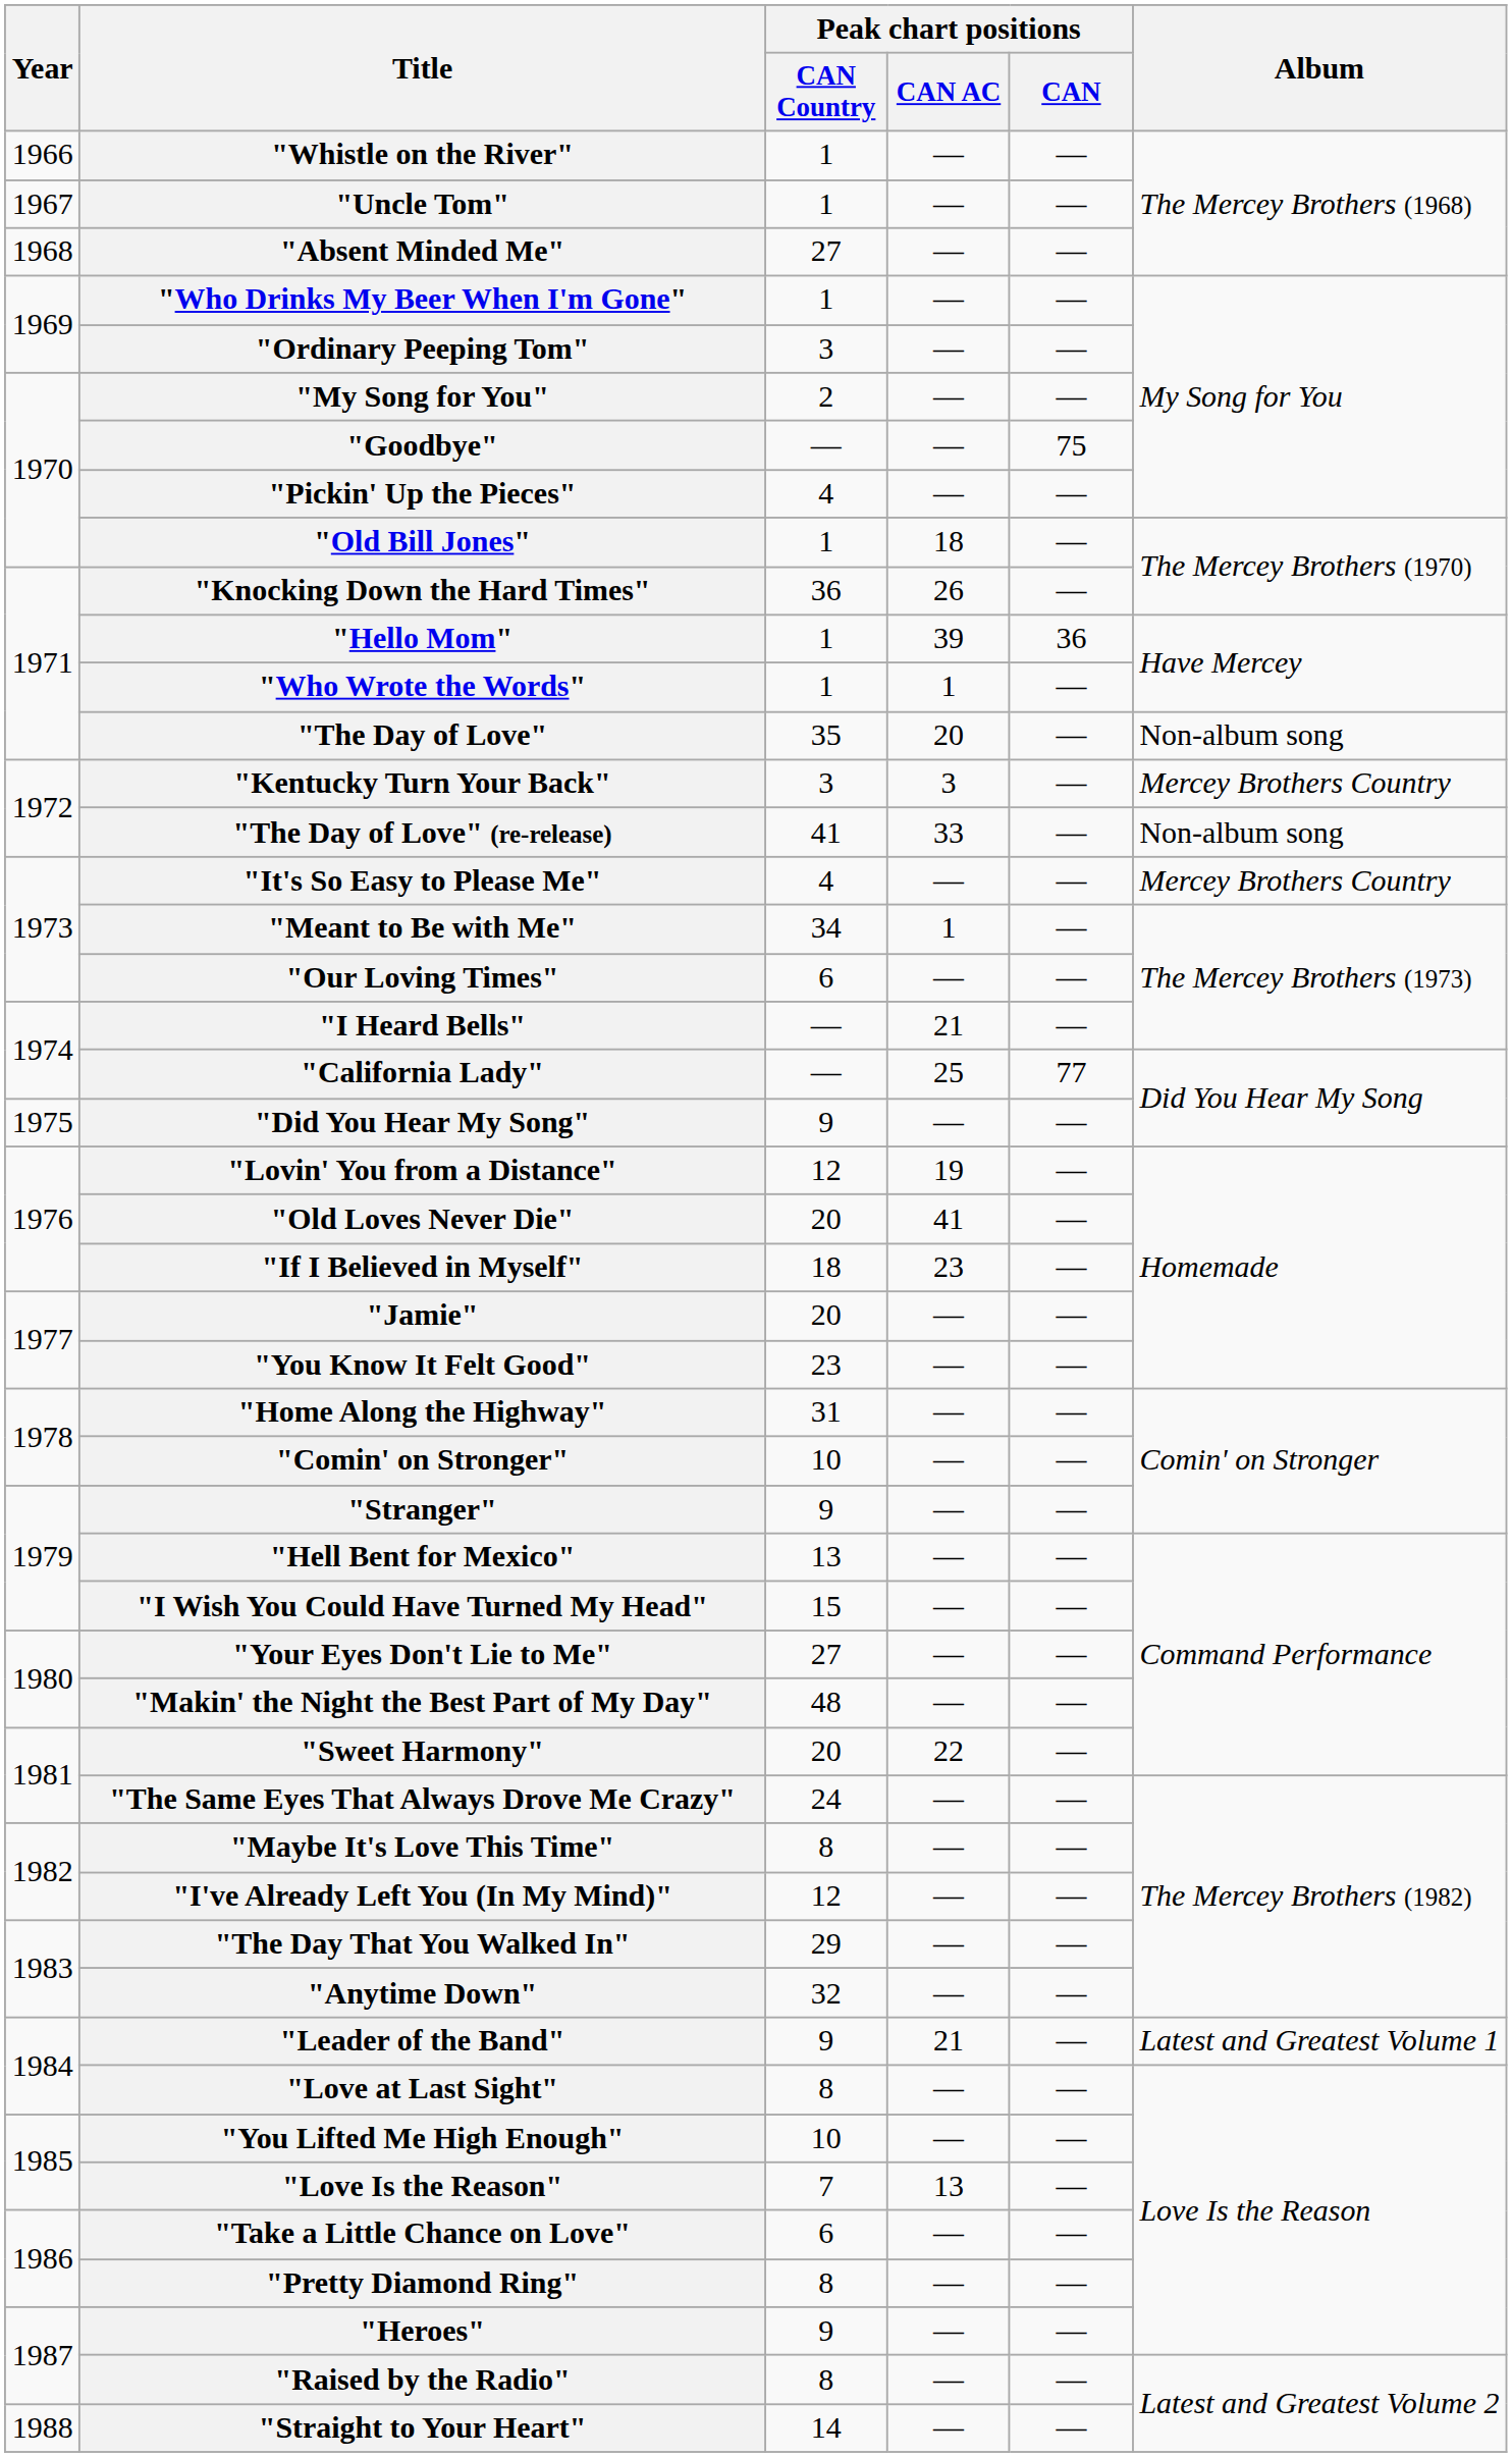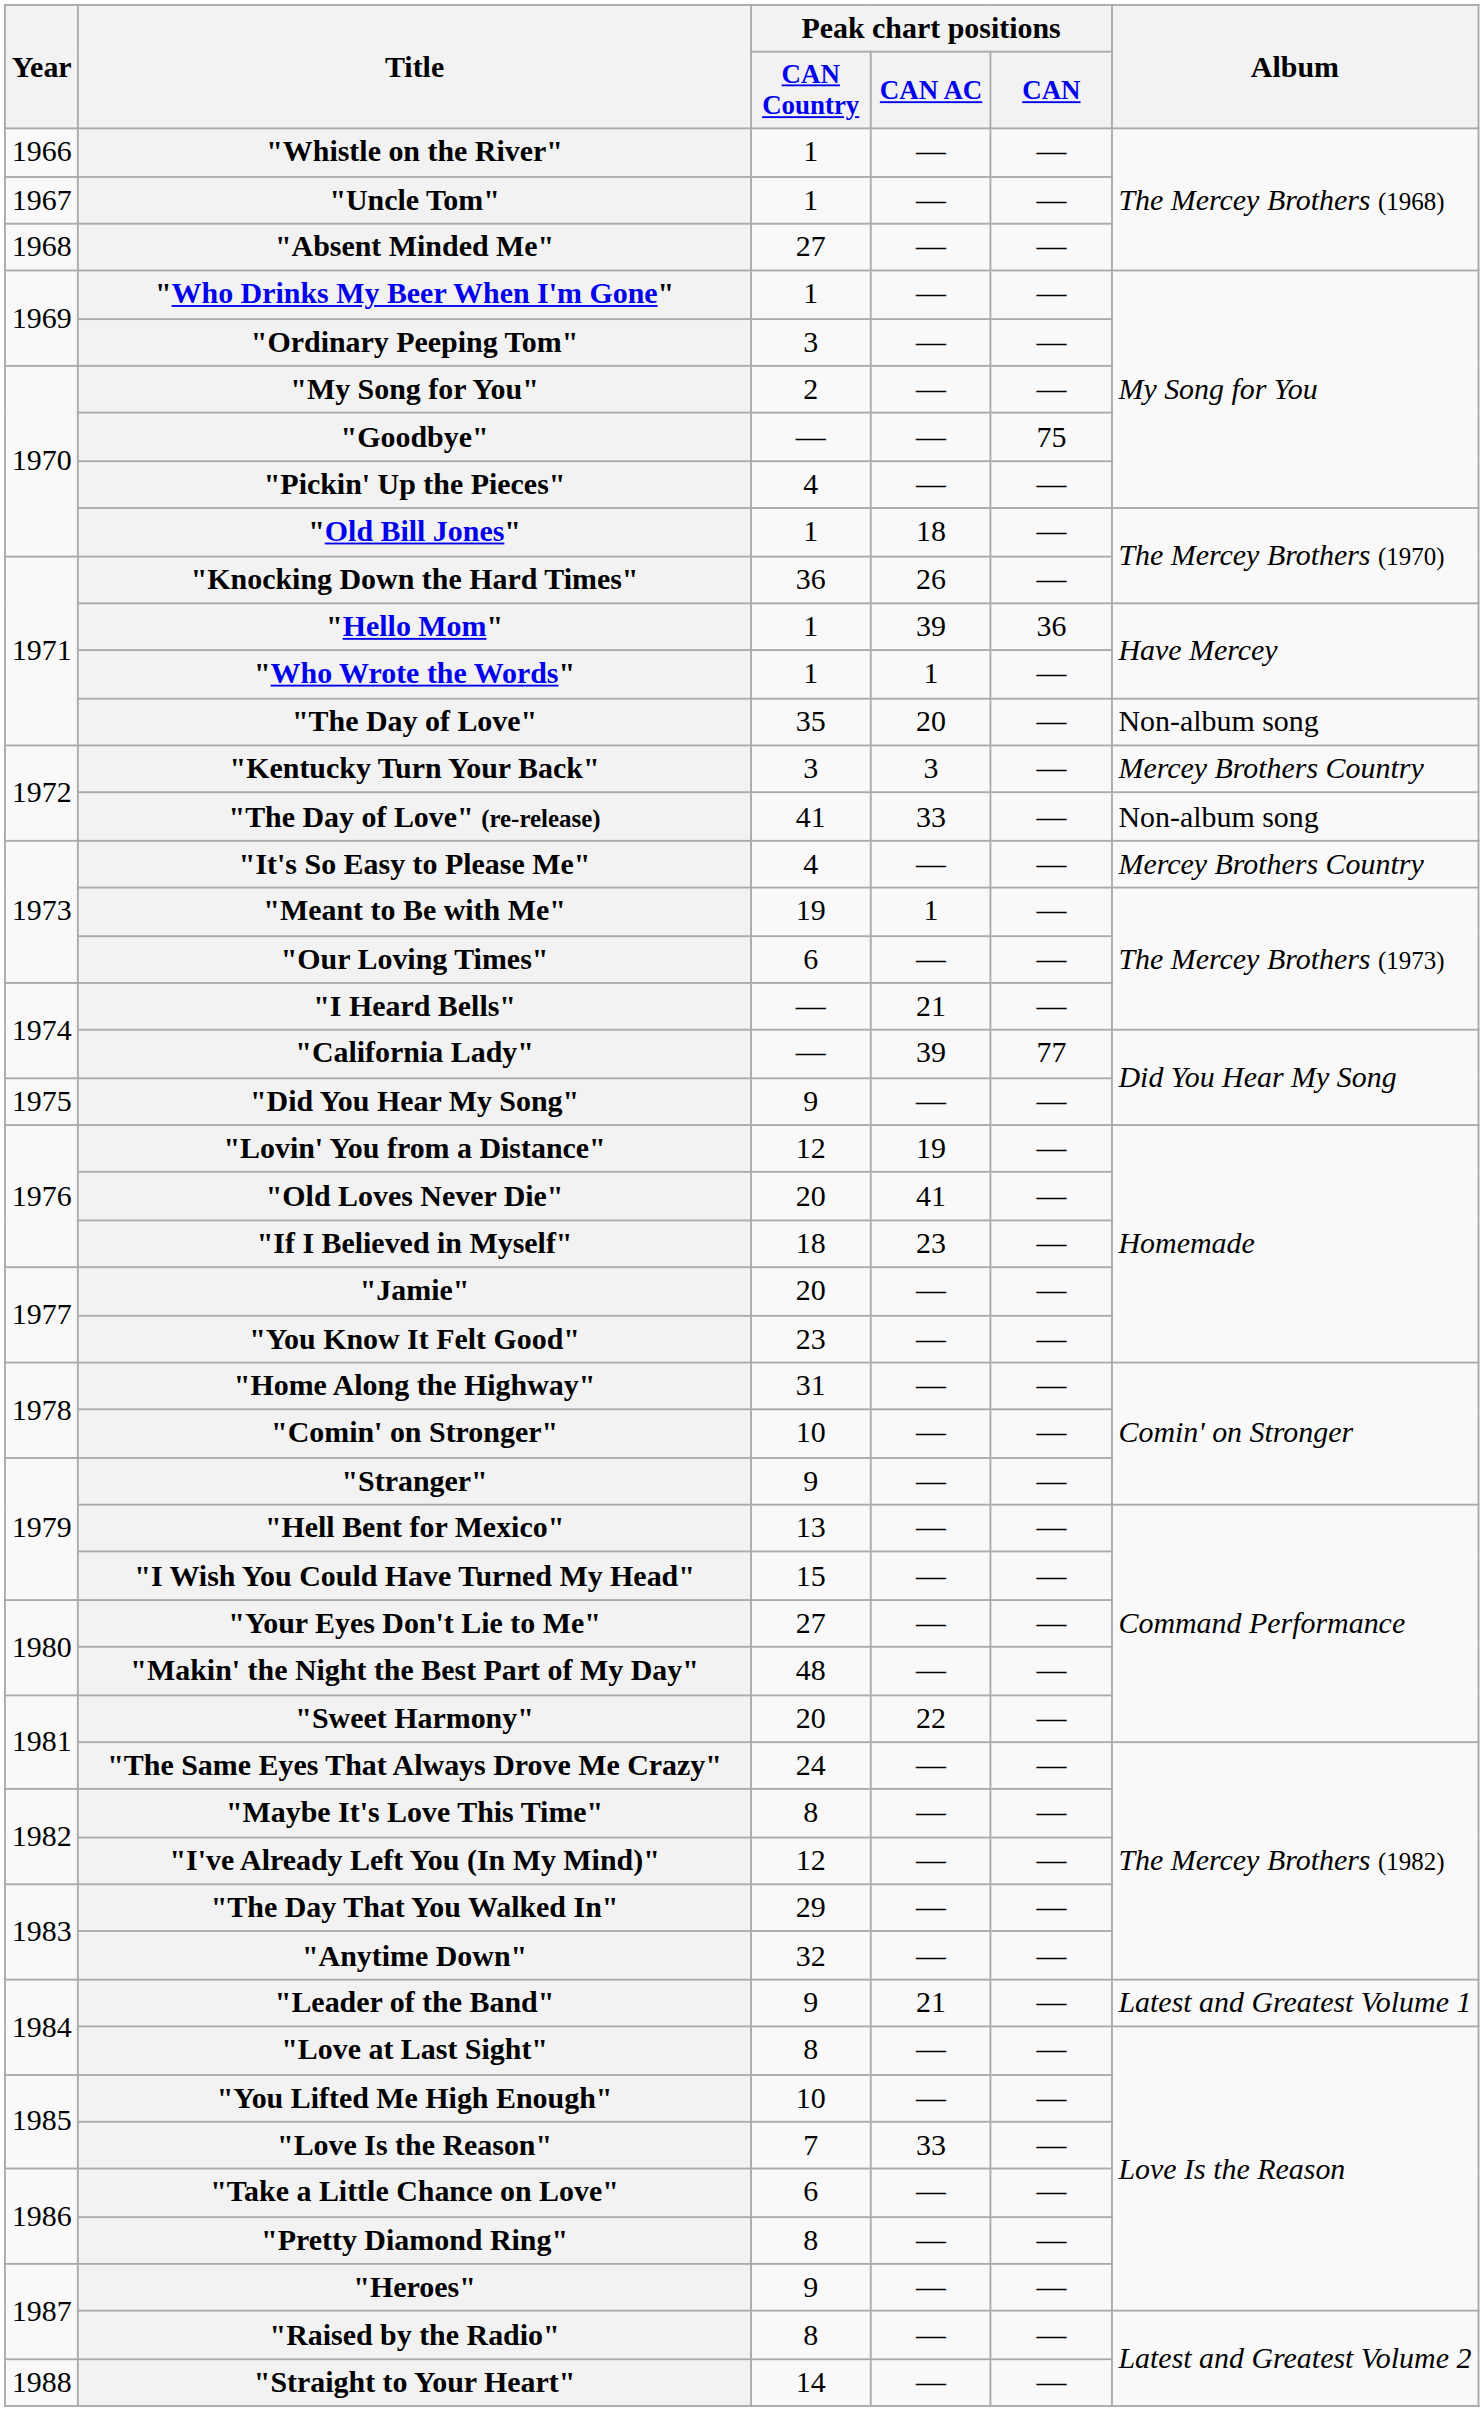"Meant to Be with Me" | Peak chart positions / CAN Country: 34 -> 19
"California Lady" | Peak chart positions / CAN AC: 25 -> 39
"Love Is the Reason" | Peak chart positions / CAN AC: 13 -> 33
